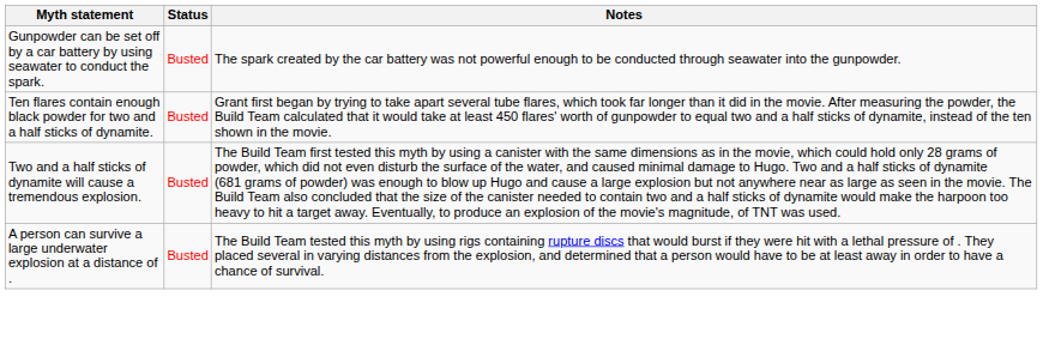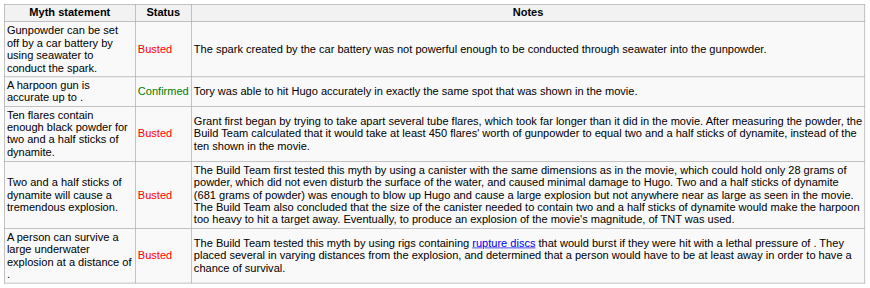+ row: A harpoon gun is accurate up to . | Confirmed | Tory was able to hit Hugo accurately in exactly the same spot that was shown in the movie.
